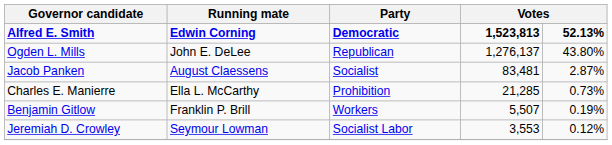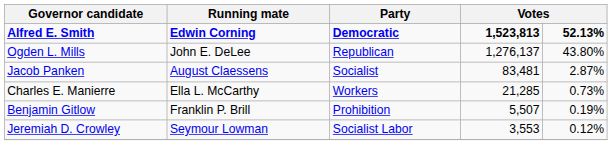Charles E. Manierre | Party: Prohibition -> Workers
Benjamin Gitlow | Party: Workers -> Prohibition
